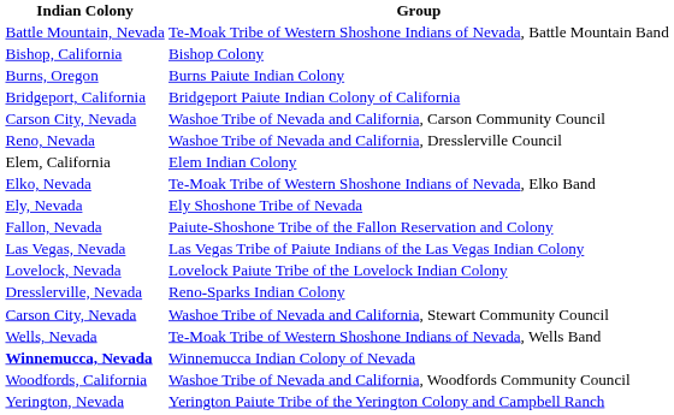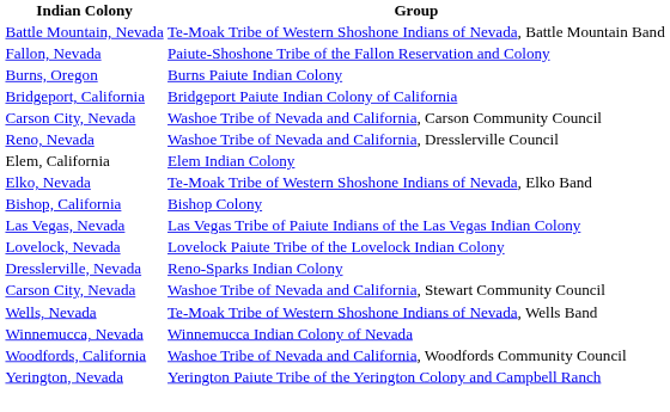rows swapped: Bishop Colony <-> Paiute-Shoshone Tribe of the Fallon Reservation and Colony
- row: Ely, Nevada | Ely Shoshone Tribe of Nevada
Winnemucca Indian Colony of Nevada | Indian Colony: bold -> normal
